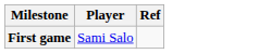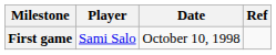+ column: Date | October 10, 1998
